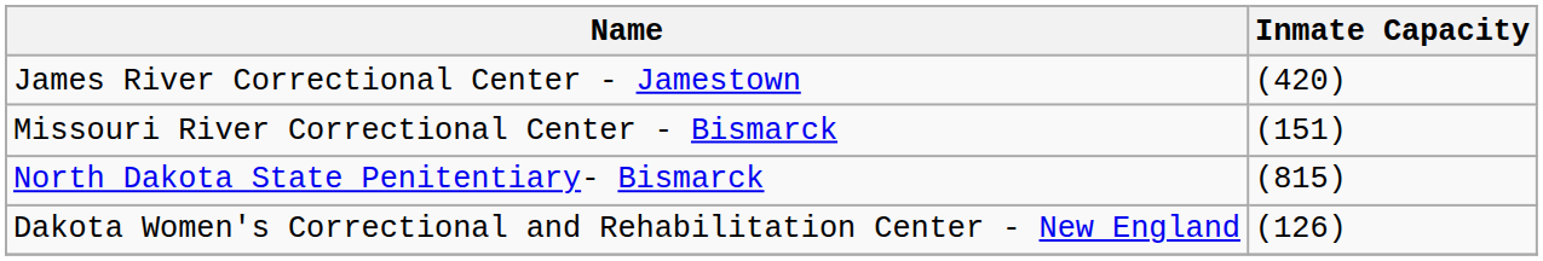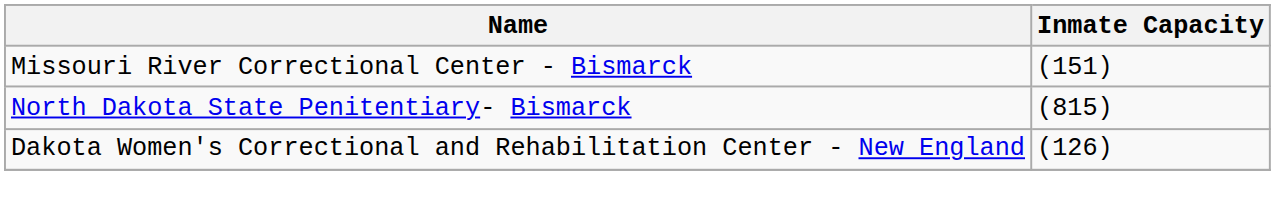- row: James River Correctional Center - Jamestown | (420)
